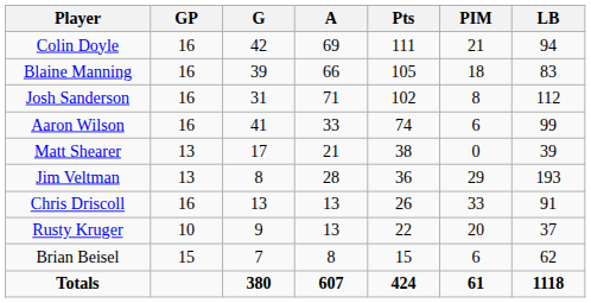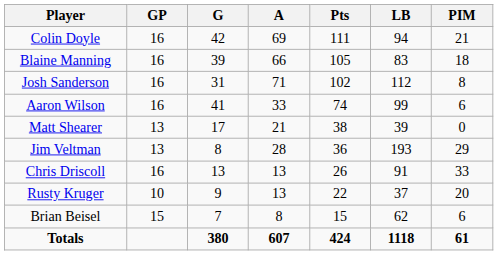columns swapped: LB <-> PIM
